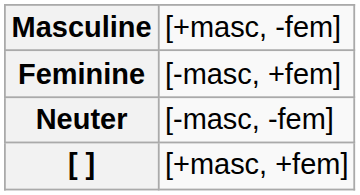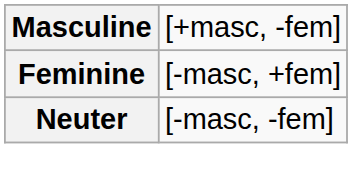- row: [ ] | [+masc, +fem]
